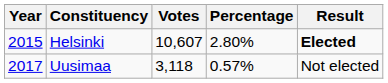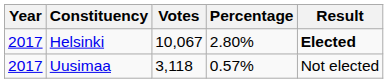Helsinki | Year: 2015 -> 2017
Helsinki | Votes: 10,607 -> 10,067
